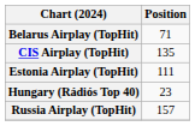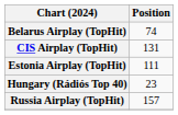Belarus Airplay (TopHit) | Position: 71 -> 74
CIS Airplay (TopHit) | Position: 135 -> 131
